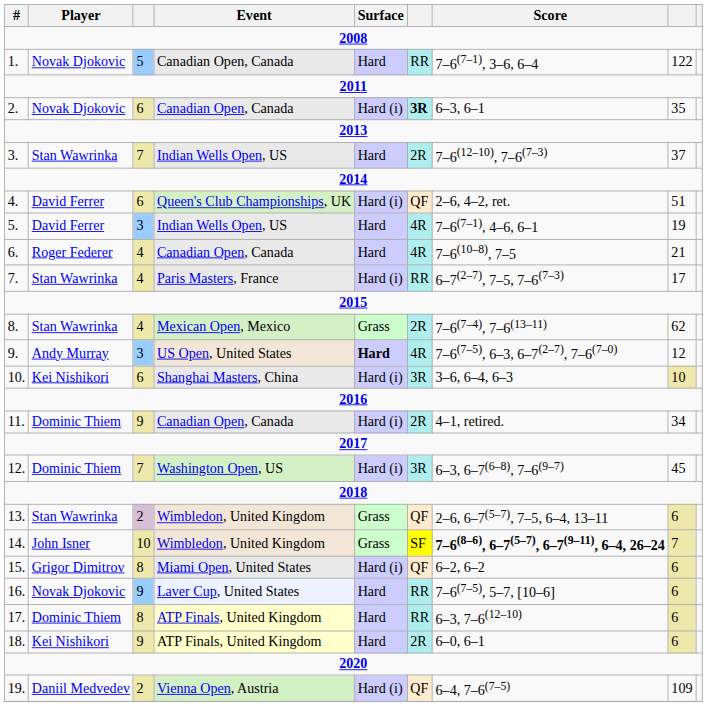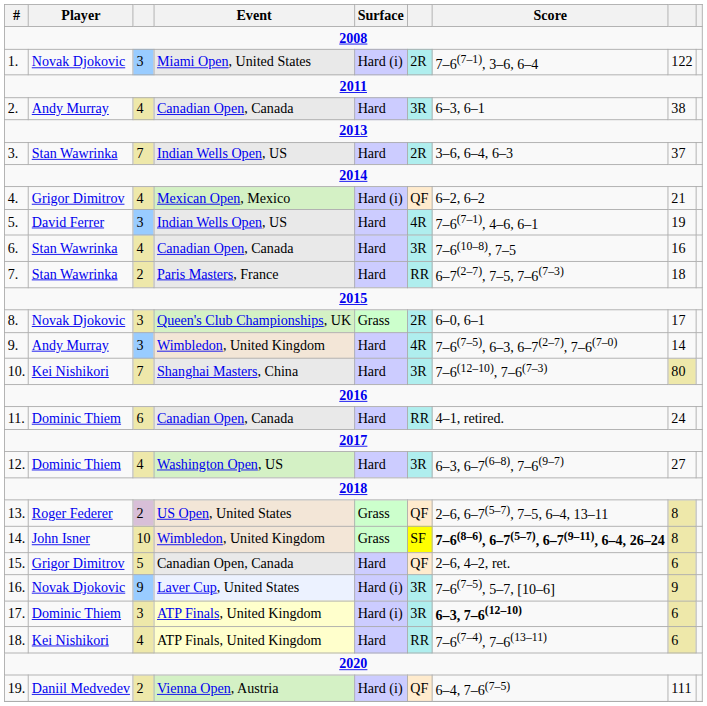1. | column 3: 5 -> 3
1. | Event: Canadian Open, Canada -> Miami Open, United States
1. | Surface: Hard -> Hard (i)
1. | column 6: RR -> 2R
2. | Player: Novak Djokovic -> Andy Murray
2. | column 3: 6 -> 4
2. | Surface: Hard (i) -> Hard
2. | column 6: bold -> normal
2. | column 8: 35 -> 38
3. | Score: 7–6(12–10), 7–6(7–3) -> 3–6, 6–4, 6–3
4. | Player: David Ferrer -> Grigor Dimitrov
4. | column 3: 6 -> 4
4. | Event: Queen's Club Championships, UK -> Mexican Open, Mexico
4. | Score: 2–6, 4–2, ret. -> 6–2, 6–2
4. | column 8: 51 -> 21
6. | Player: Roger Federer -> Stan Wawrinka
6. | column 6: 4R -> 3R
6. | column 8: 21 -> 16
7. | column 3: 4 -> 2
7. | Surface: Hard (i) -> Hard
7. | column 8: 17 -> 18
8. | Player: Stan Wawrinka -> Novak Djokovic
8. | column 3: 4 -> 3
8. | Event: Mexican Open, Mexico -> Queen's Club Championships, UK
8. | Score: 7–6(7–4), 7–6(13–11) -> 6–0, 6–1
8. | column 8: 62 -> 17
9. | Event: US Open, United States -> Wimbledon, United Kingdom
9. | Surface: bold -> normal
9. | column 8: 12 -> 14
10. | column 3: 6 -> 7
10. | Surface: Hard (i) -> Hard
10. | Score: 3–6, 6–4, 6–3 -> 7–6(12–10), 7–6(7–3)
10. | column 8: 10 -> 80
11. | column 3: 9 -> 6
11. | Surface: Hard (i) -> Hard
11. | column 6: 2R -> RR
11. | column 8: 34 -> 24
12. | column 3: 7 -> 4
12. | Surface: Hard (i) -> Hard
12. | column 8: 45 -> 27
13. | Player: Stan Wawrinka -> Roger Federer
13. | Event: Wimbledon, United Kingdom -> US Open, United States
13. | column 8: 6 -> 8
14. | column 8: 7 -> 8
15. | column 3: 8 -> 5
15. | Event: Miami Open, United States -> Canadian Open, Canada
15. | Surface: Hard (i) -> Hard
15. | Score: 6–2, 6–2 -> 2–6, 4–2, ret.
16. | Surface: Hard -> Hard (i)
16. | column 6: RR -> 3R
16. | column 8: 6 -> 9
17. | column 3: 8 -> 3
17. | Surface: Hard -> Hard (i)
17. | column 6: RR -> 3R
17. | Score: normal -> bold
18. | column 3: 9 -> 4
18. | column 6: 2R -> RR
18. | Score: 6–0, 6–1 -> 7–6(7–4), 7–6(13–11)
19. | column 8: 109 -> 111
